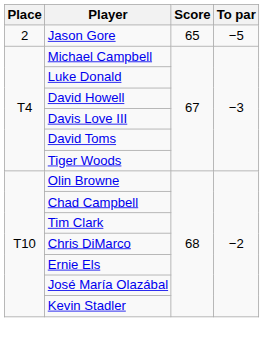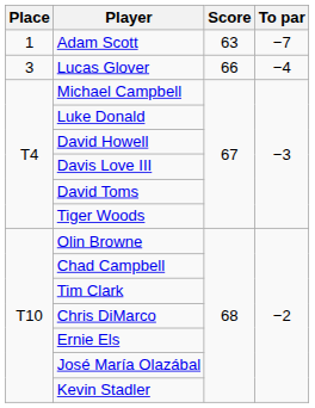+ row: 1 | Adam Scott | 63 | −7
- row: 2 | Jason Gore | 65 | −5
+ row: 3 | Lucas Glover | 66 | −4
